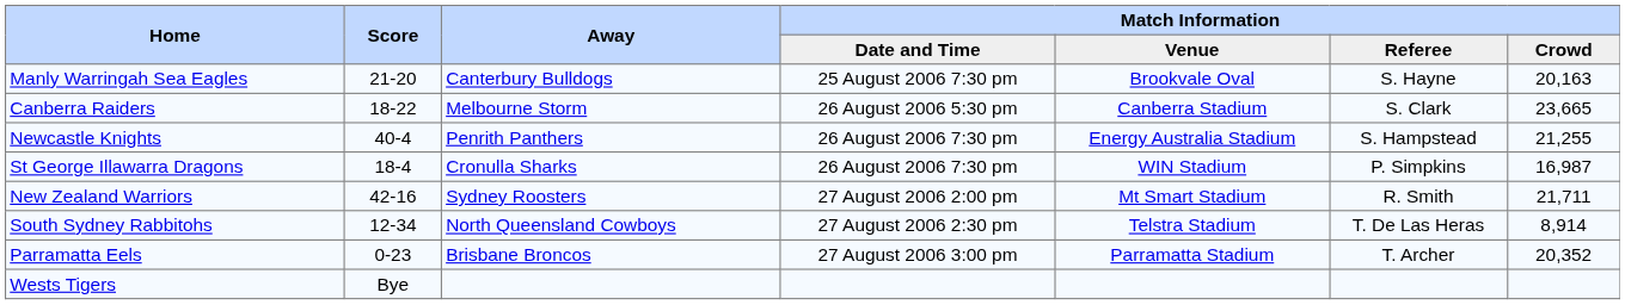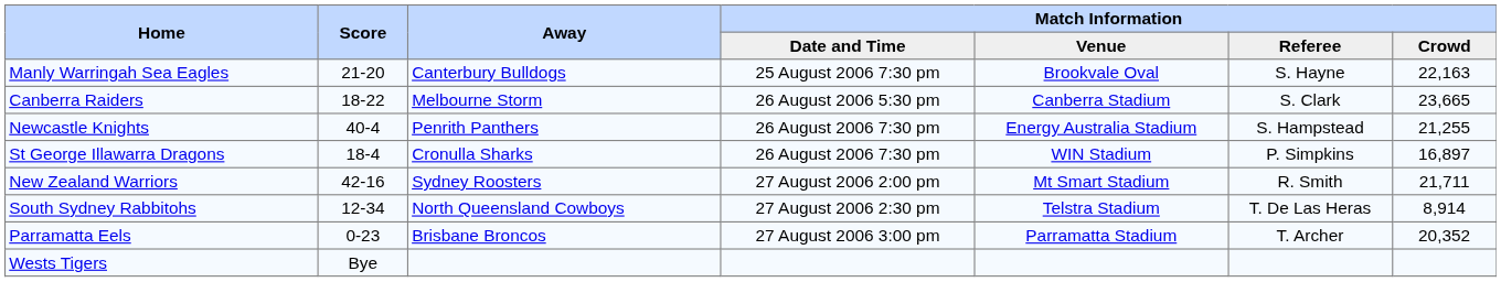Manly Warringah Sea Eagles | Match Information / Crowd: 20,163 -> 22,163
St George Illawarra Dragons | Match Information / Crowd: 16,987 -> 16,897
